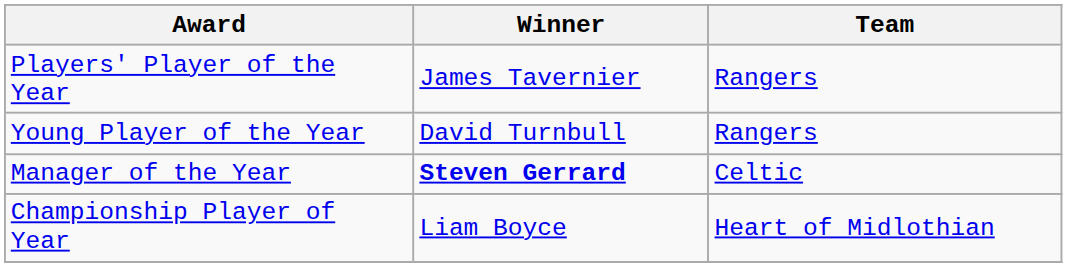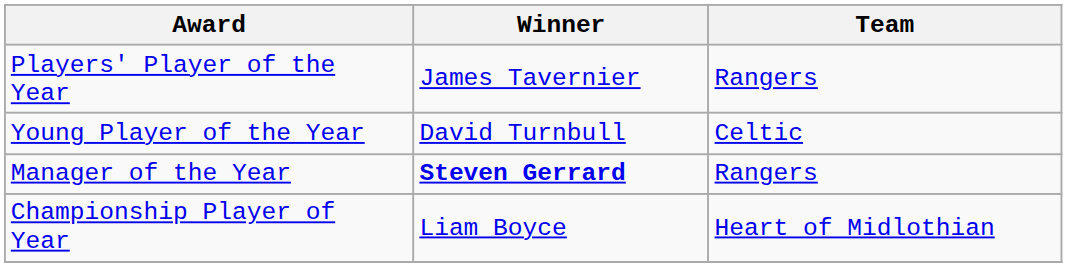Young Player of the Year | Team: Rangers -> Celtic
Manager of the Year | Team: Celtic -> Rangers
